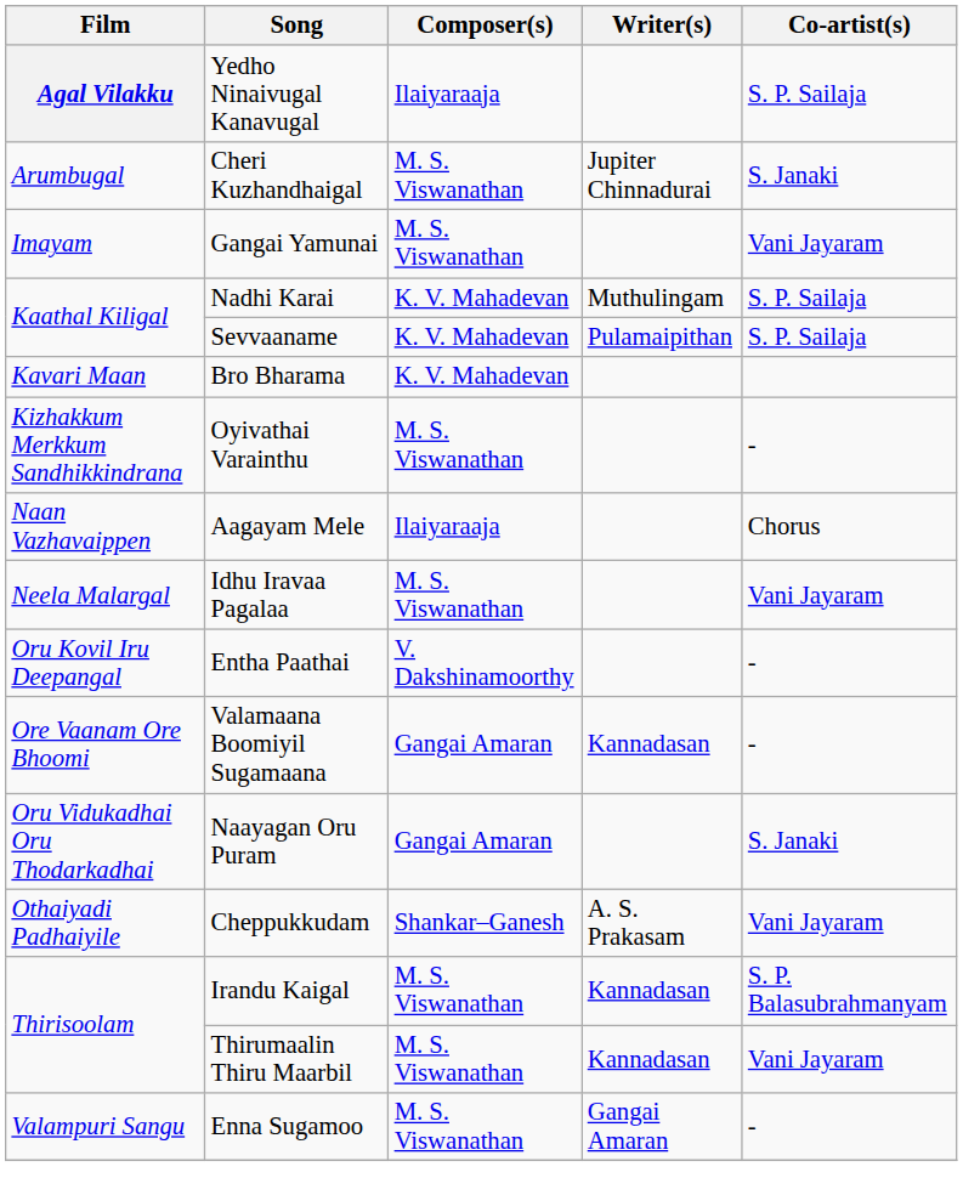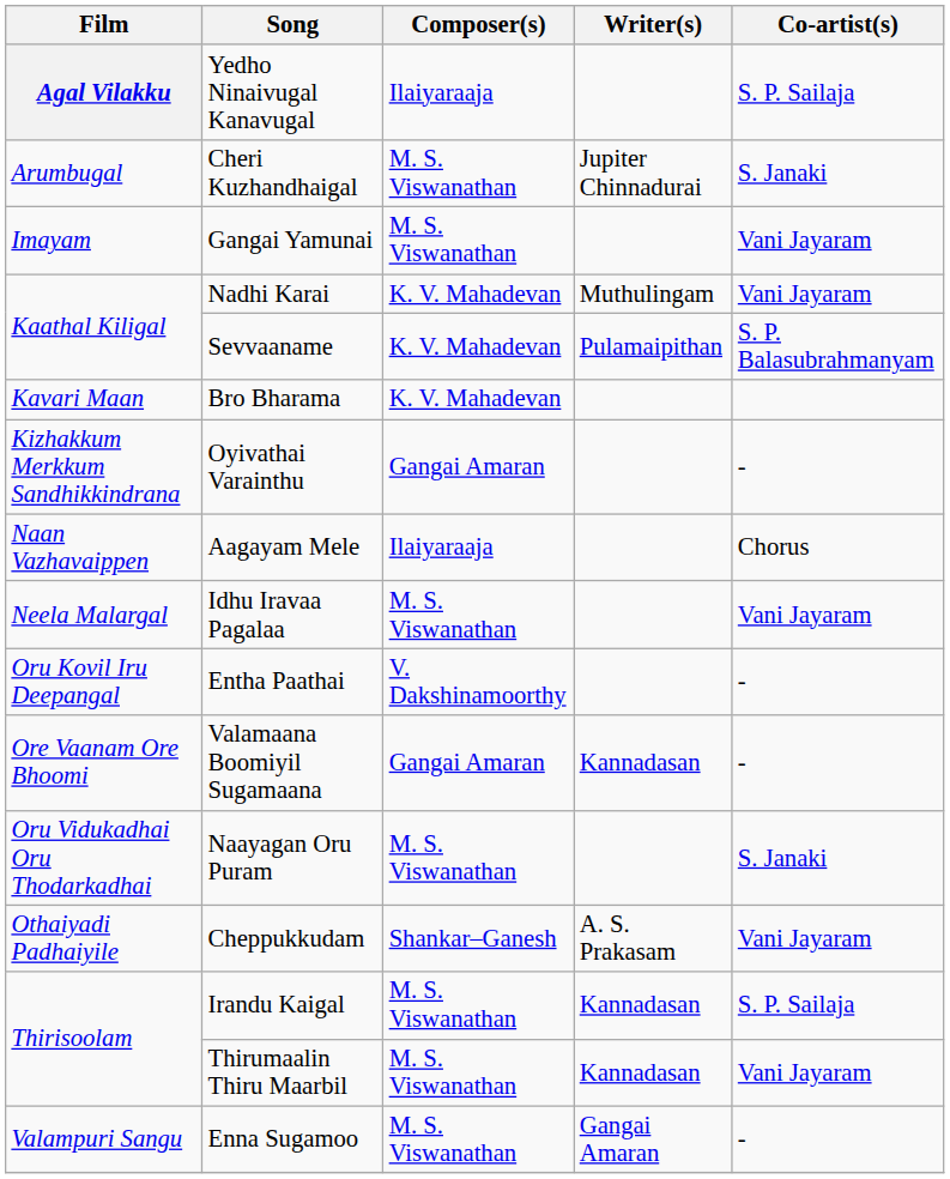Nadhi Karai | Co-artist(s): S. P. Sailaja -> Vani Jayaram
Sevvaaname | Co-artist(s): S. P. Sailaja -> S. P. Balasubrahmanyam
Oyivathai Varainthu | Composer(s): M. S. Viswanathan -> Gangai Amaran
Naayagan Oru Puram | Composer(s): Gangai Amaran -> M. S. Viswanathan
Irandu Kaigal | Co-artist(s): S. P. Balasubrahmanyam -> S. P. Sailaja
